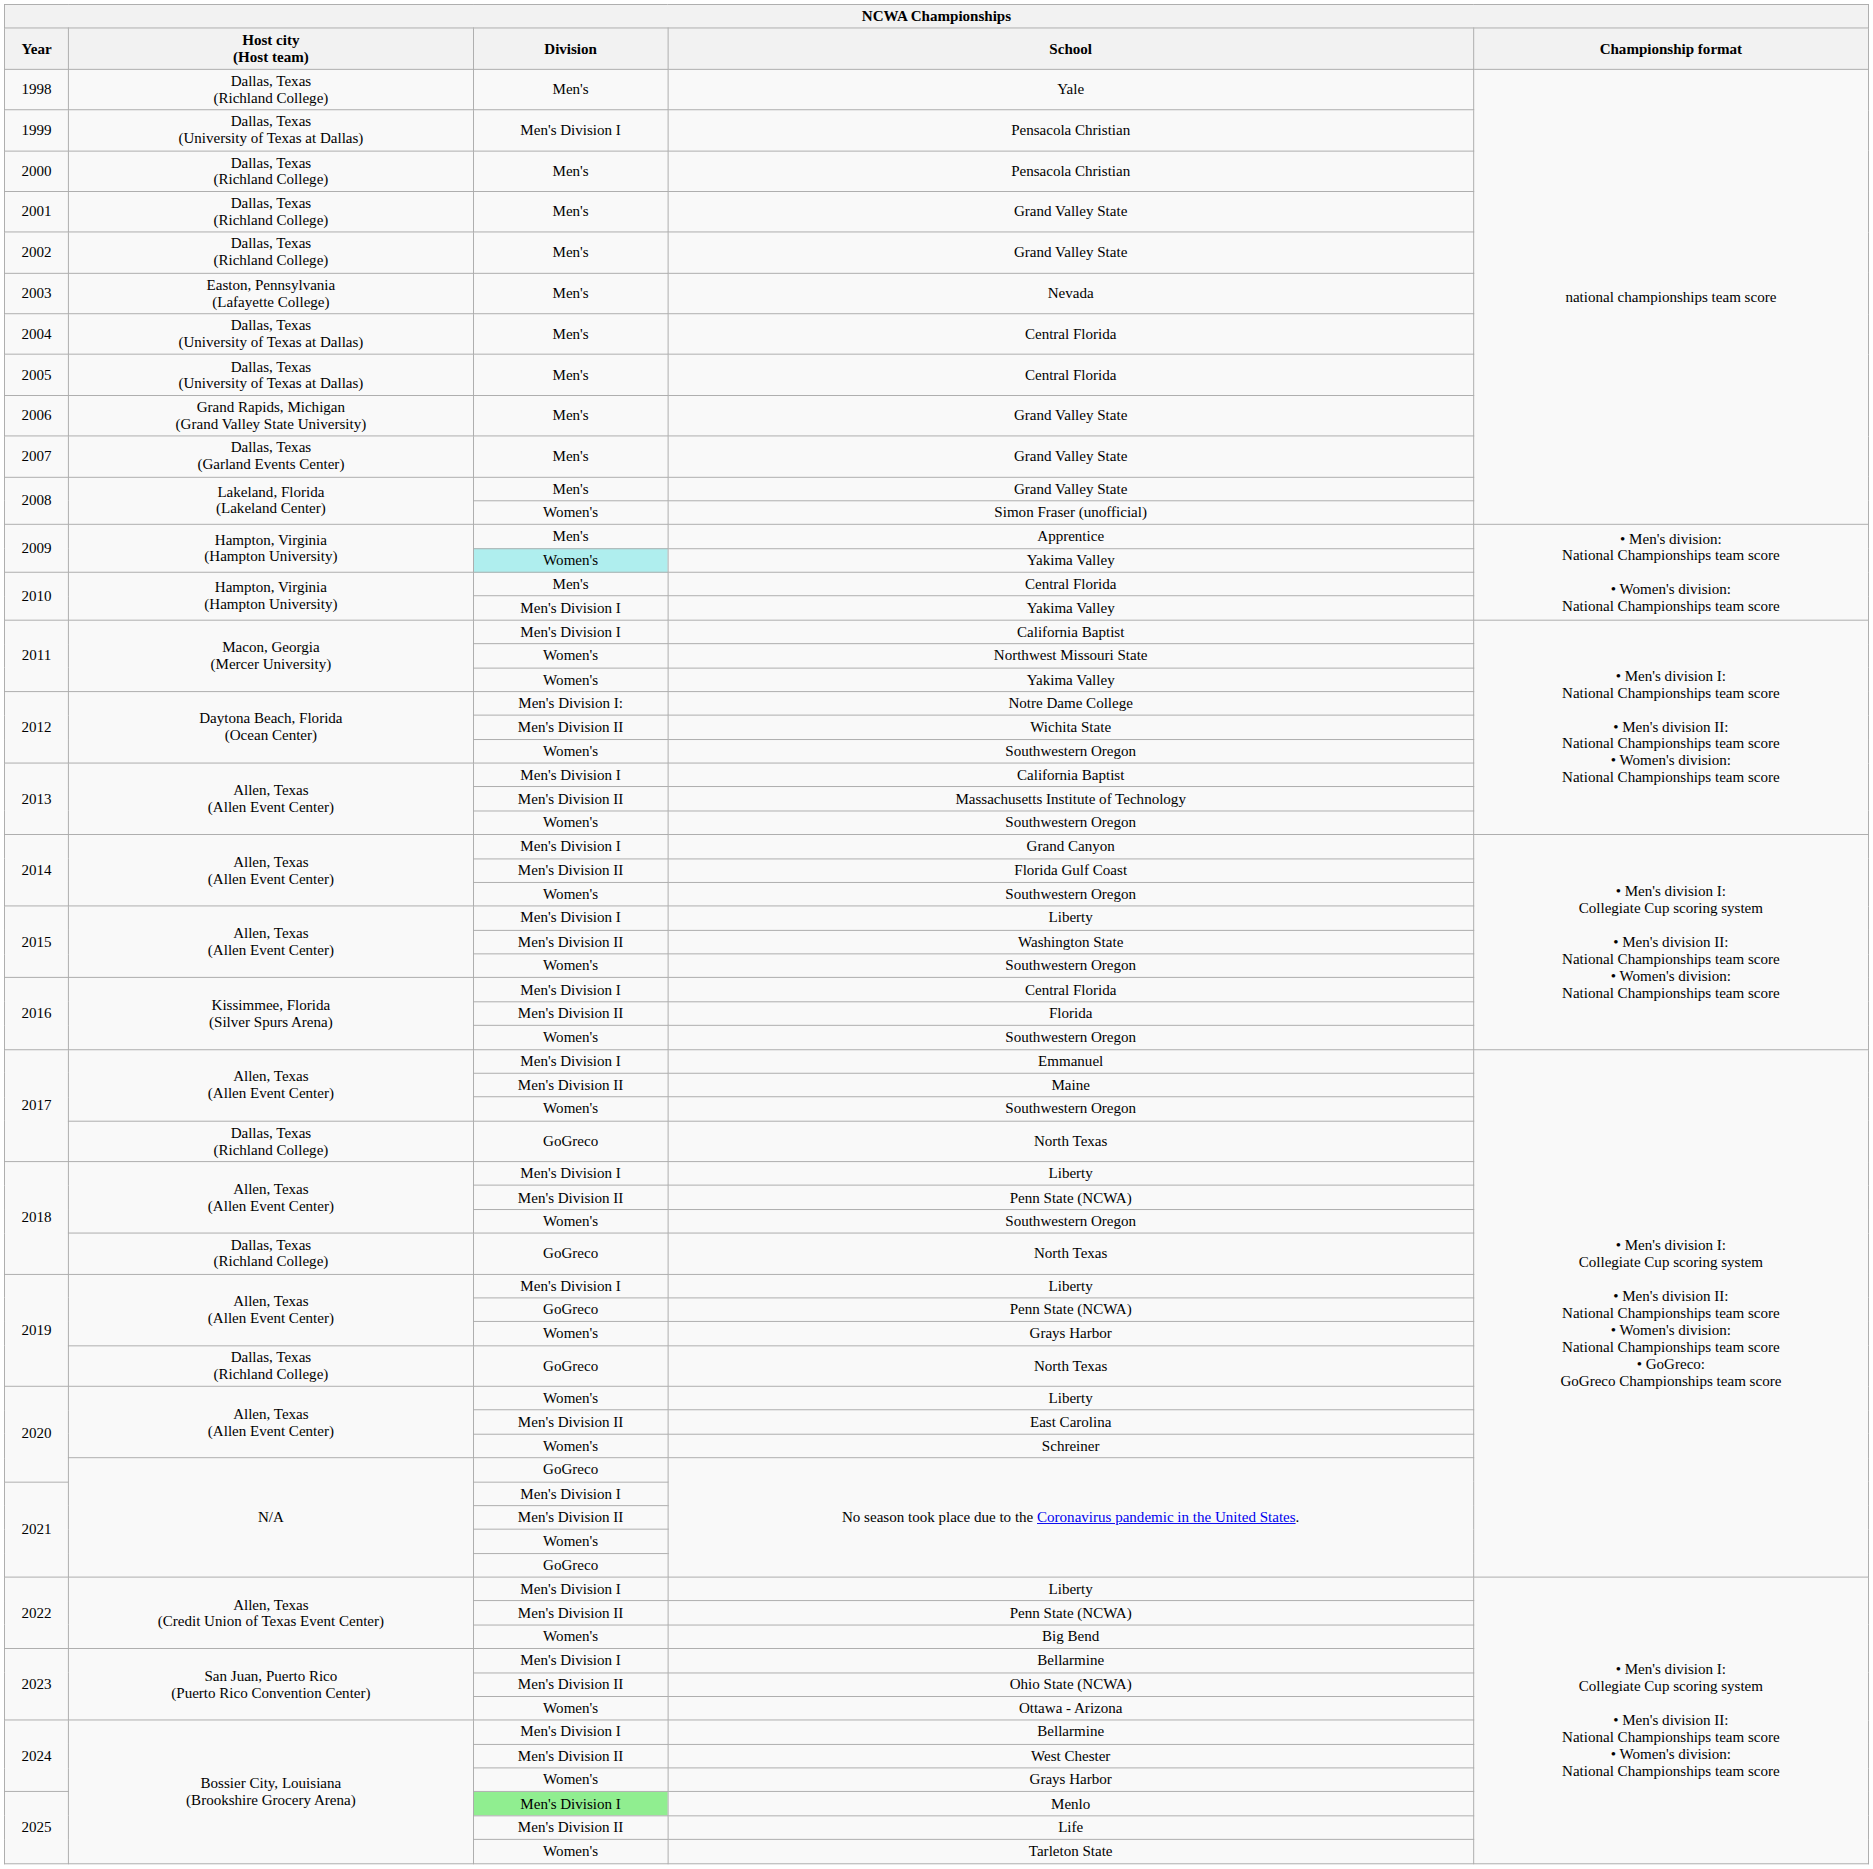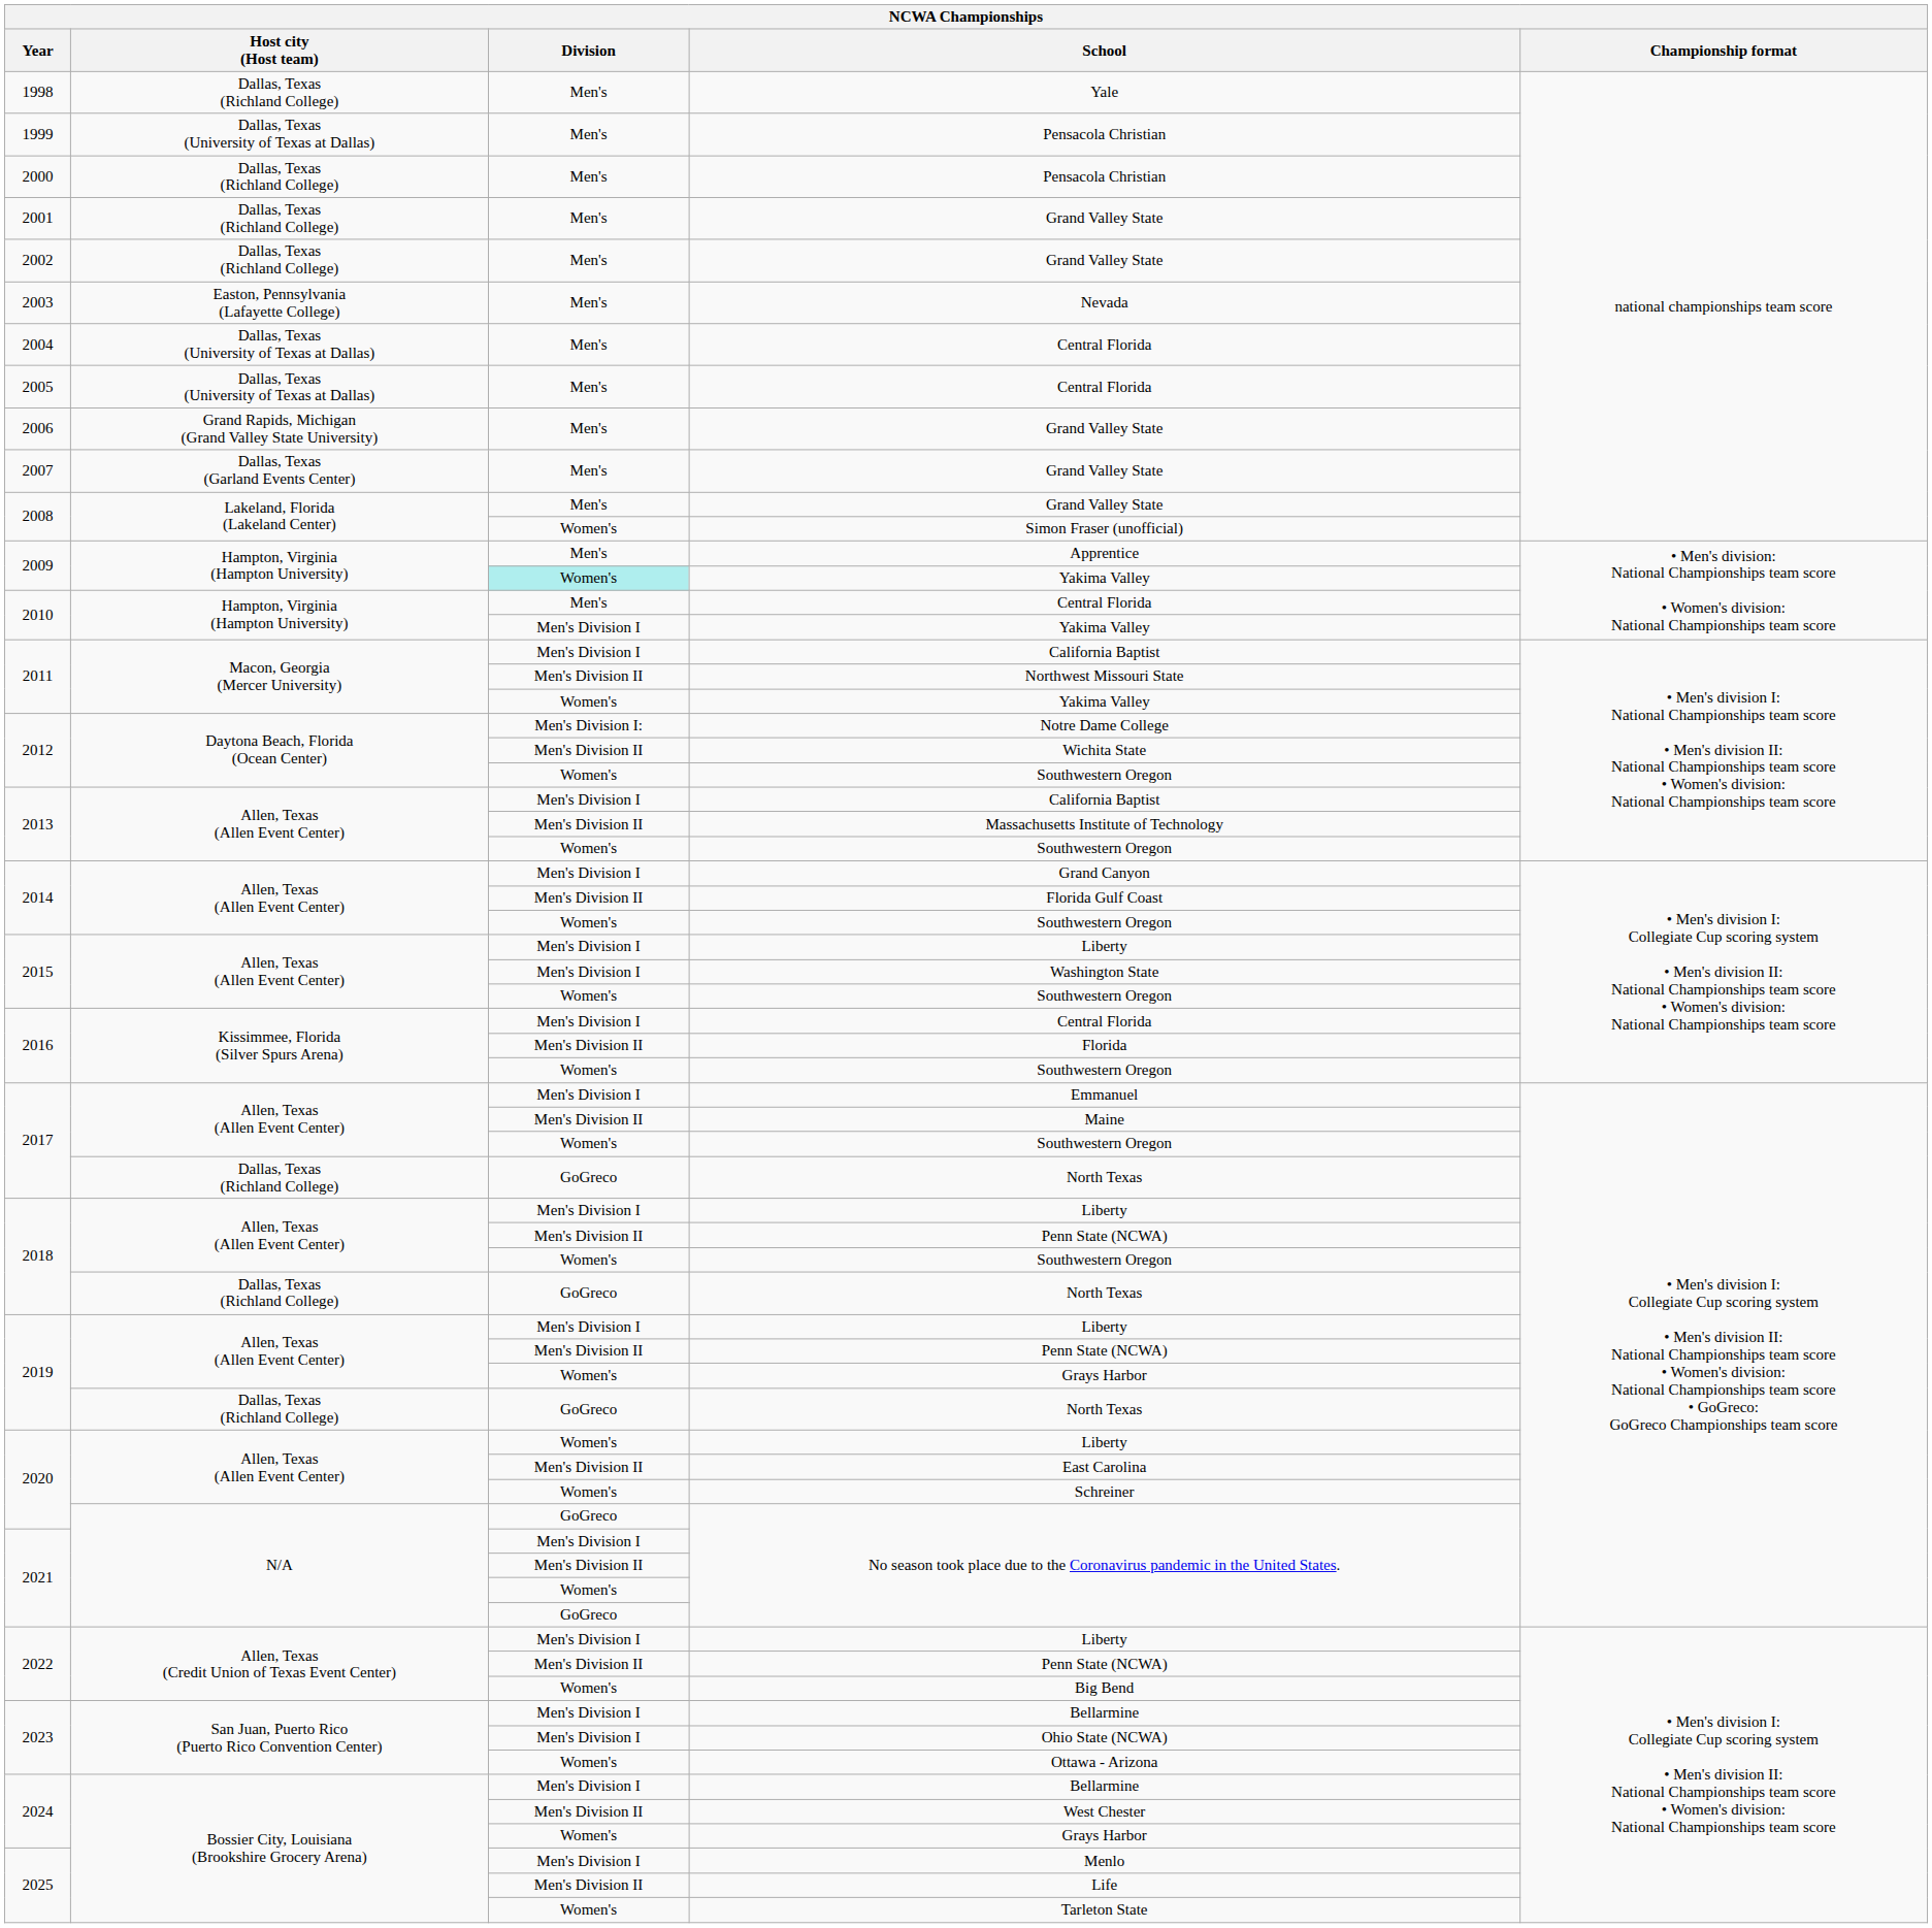1999 / Pensacola Christian | Division: Men's Division I -> Men's
Northwest Missouri State | Division: Women's -> Men's Division II
Washington State | Division: Men's Division II -> Men's Division I
2019 / Penn State (NCWA) | Division: GoGreco -> Men's Division II
Ohio State (NCWA) | Division: Men's Division II -> Men's Division I
Menlo | Division: lightgreen background -> no background
